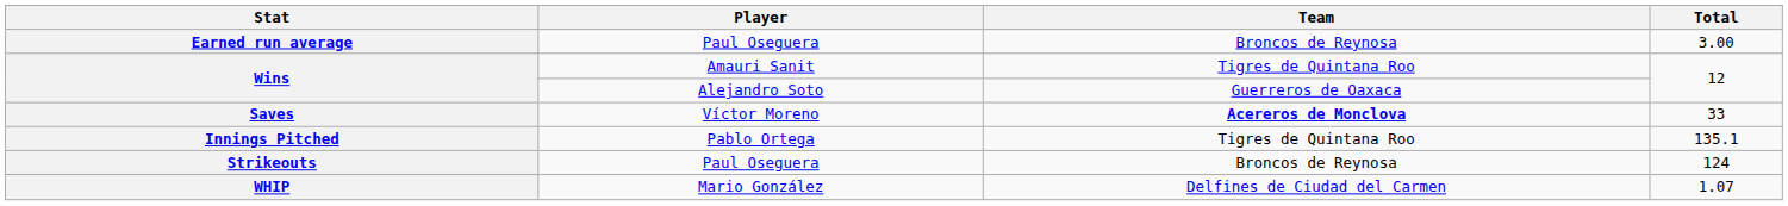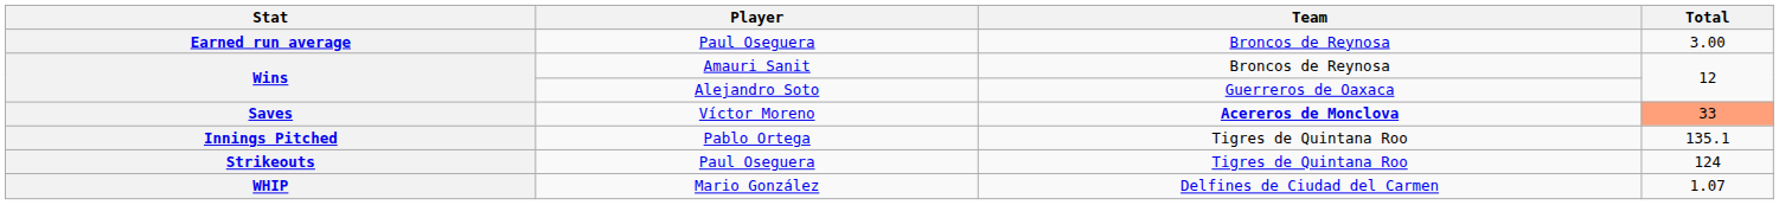Wins / Amauri Sanit | Team: Tigres de Quintana Roo -> Broncos de Reynosa
Saves | Total: no background -> lightsalmon background
Strikeouts | Team: Broncos de Reynosa -> Tigres de Quintana Roo
